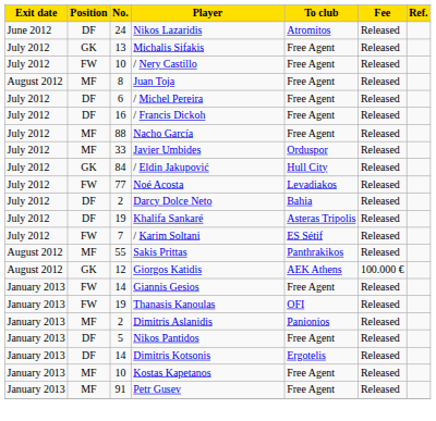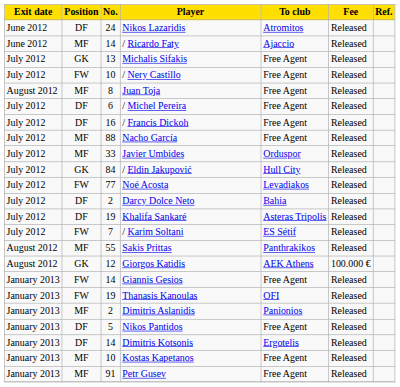+ row: June 2012 | MF | 14 | / Ricardo Faty | Ajaccio | Released
